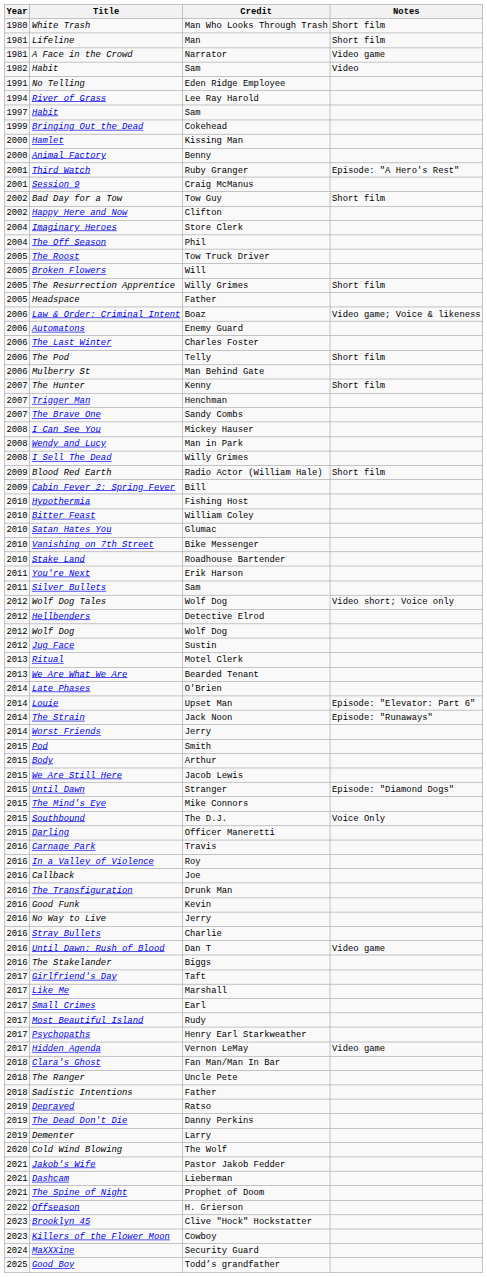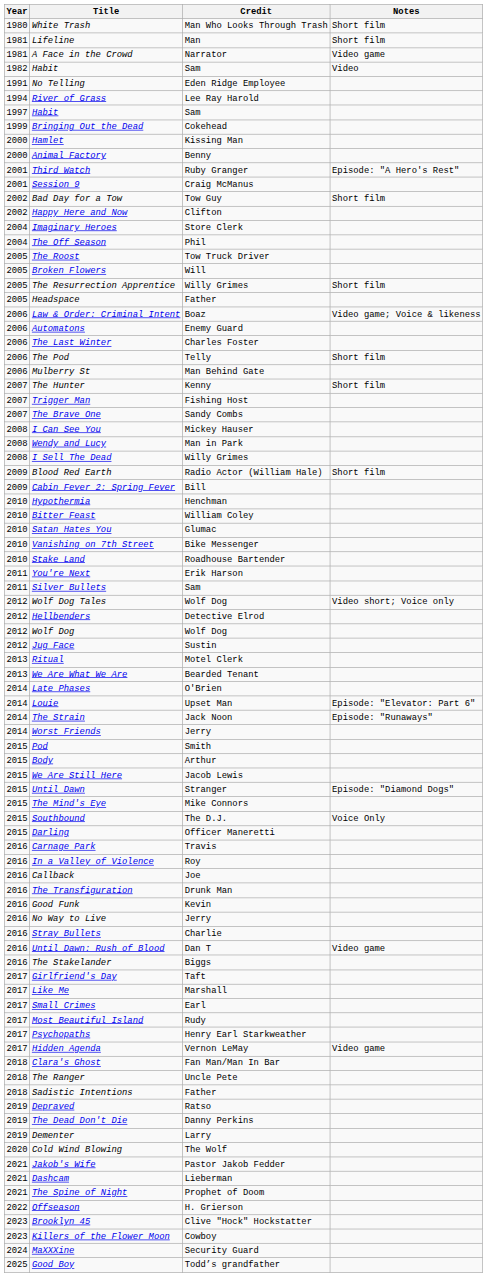Trigger Man | Credit: Henchman -> Fishing Host
Hypothermia | Credit: Fishing Host -> Henchman
